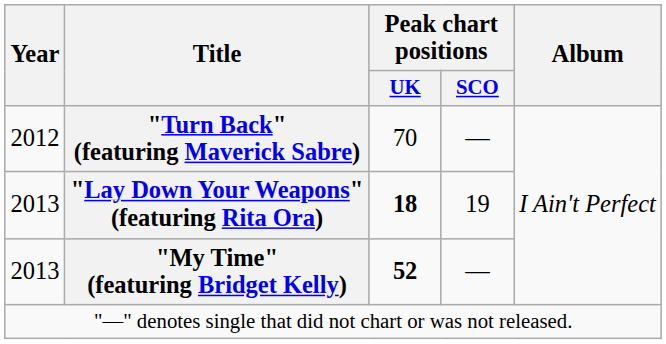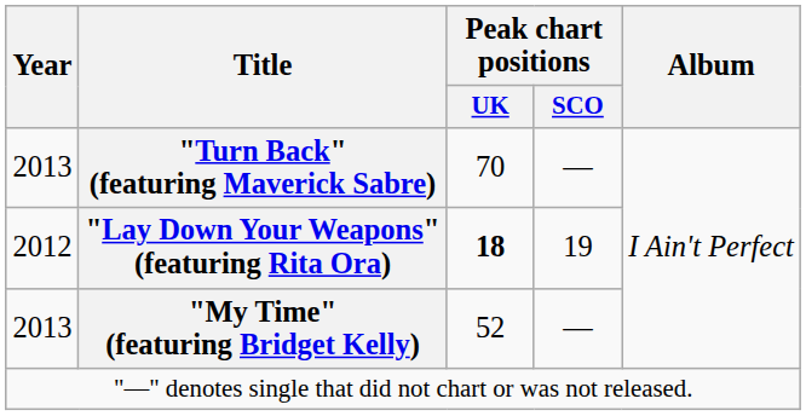"Turn Back" (featuring Maverick Sabre) | Year: 2012 -> 2013
"Lay Down Your Weapons" (featuring Rita Ora) | Year: 2013 -> 2012
"My Time" (featuring Bridget Kelly) | Peak chart positions / UK: bold -> normal
